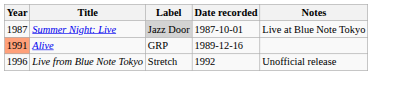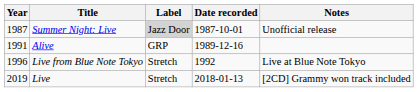Summer Night: Live | Notes: Live at Blue Note Tokyo -> Unofficial release
Alive | Year: lightsalmon background -> no background
Live from Blue Note Tokyo | Notes: Unofficial release -> Live at Blue Note Tokyo
+ row: 2019 | Live | Stretch | 2018-01-13 | [2CD] Grammy won track included
